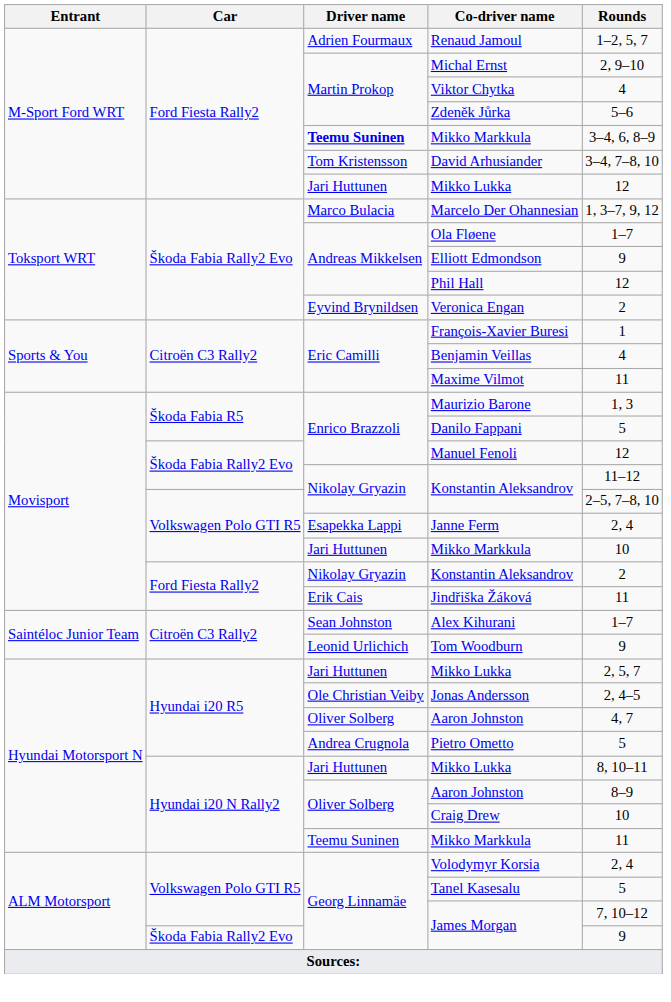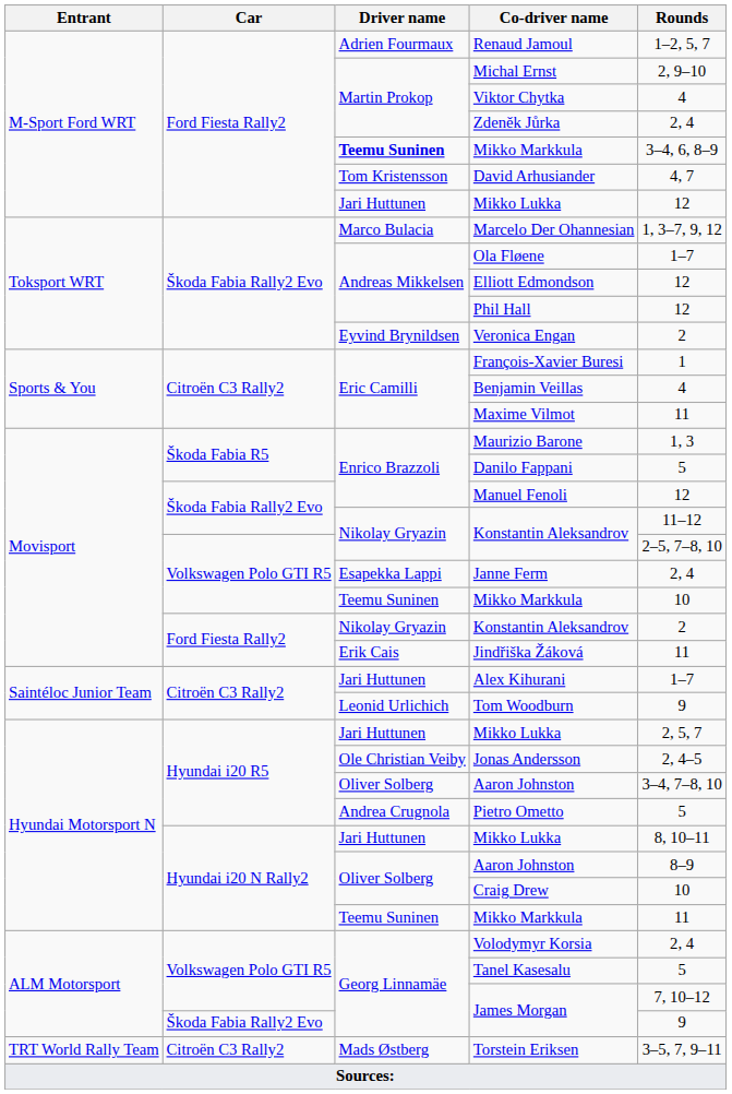Zdeněk Jůrka | Rounds: 5–6 -> 2, 4
David Arhusiander | Rounds: 3–4, 7–8, 10 -> 4, 7
Elliott Edmondson | Rounds: 9 -> 12
Volkswagen Polo GTI R5 / Mikko Markkula | Driver name: Jari Huttunen -> Teemu Suninen
Alex Kihurani | Driver name: Sean Johnston -> Jari Huttunen
Hyundai i20 R5 / Aaron Johnston | Rounds: 4, 7 -> 3–4, 7–8, 10
+ row: TRT World Rally Team | Citroën C3 Rally2 | Mads Østberg | Torstein Eriksen | 3–5, 7, 9–11
